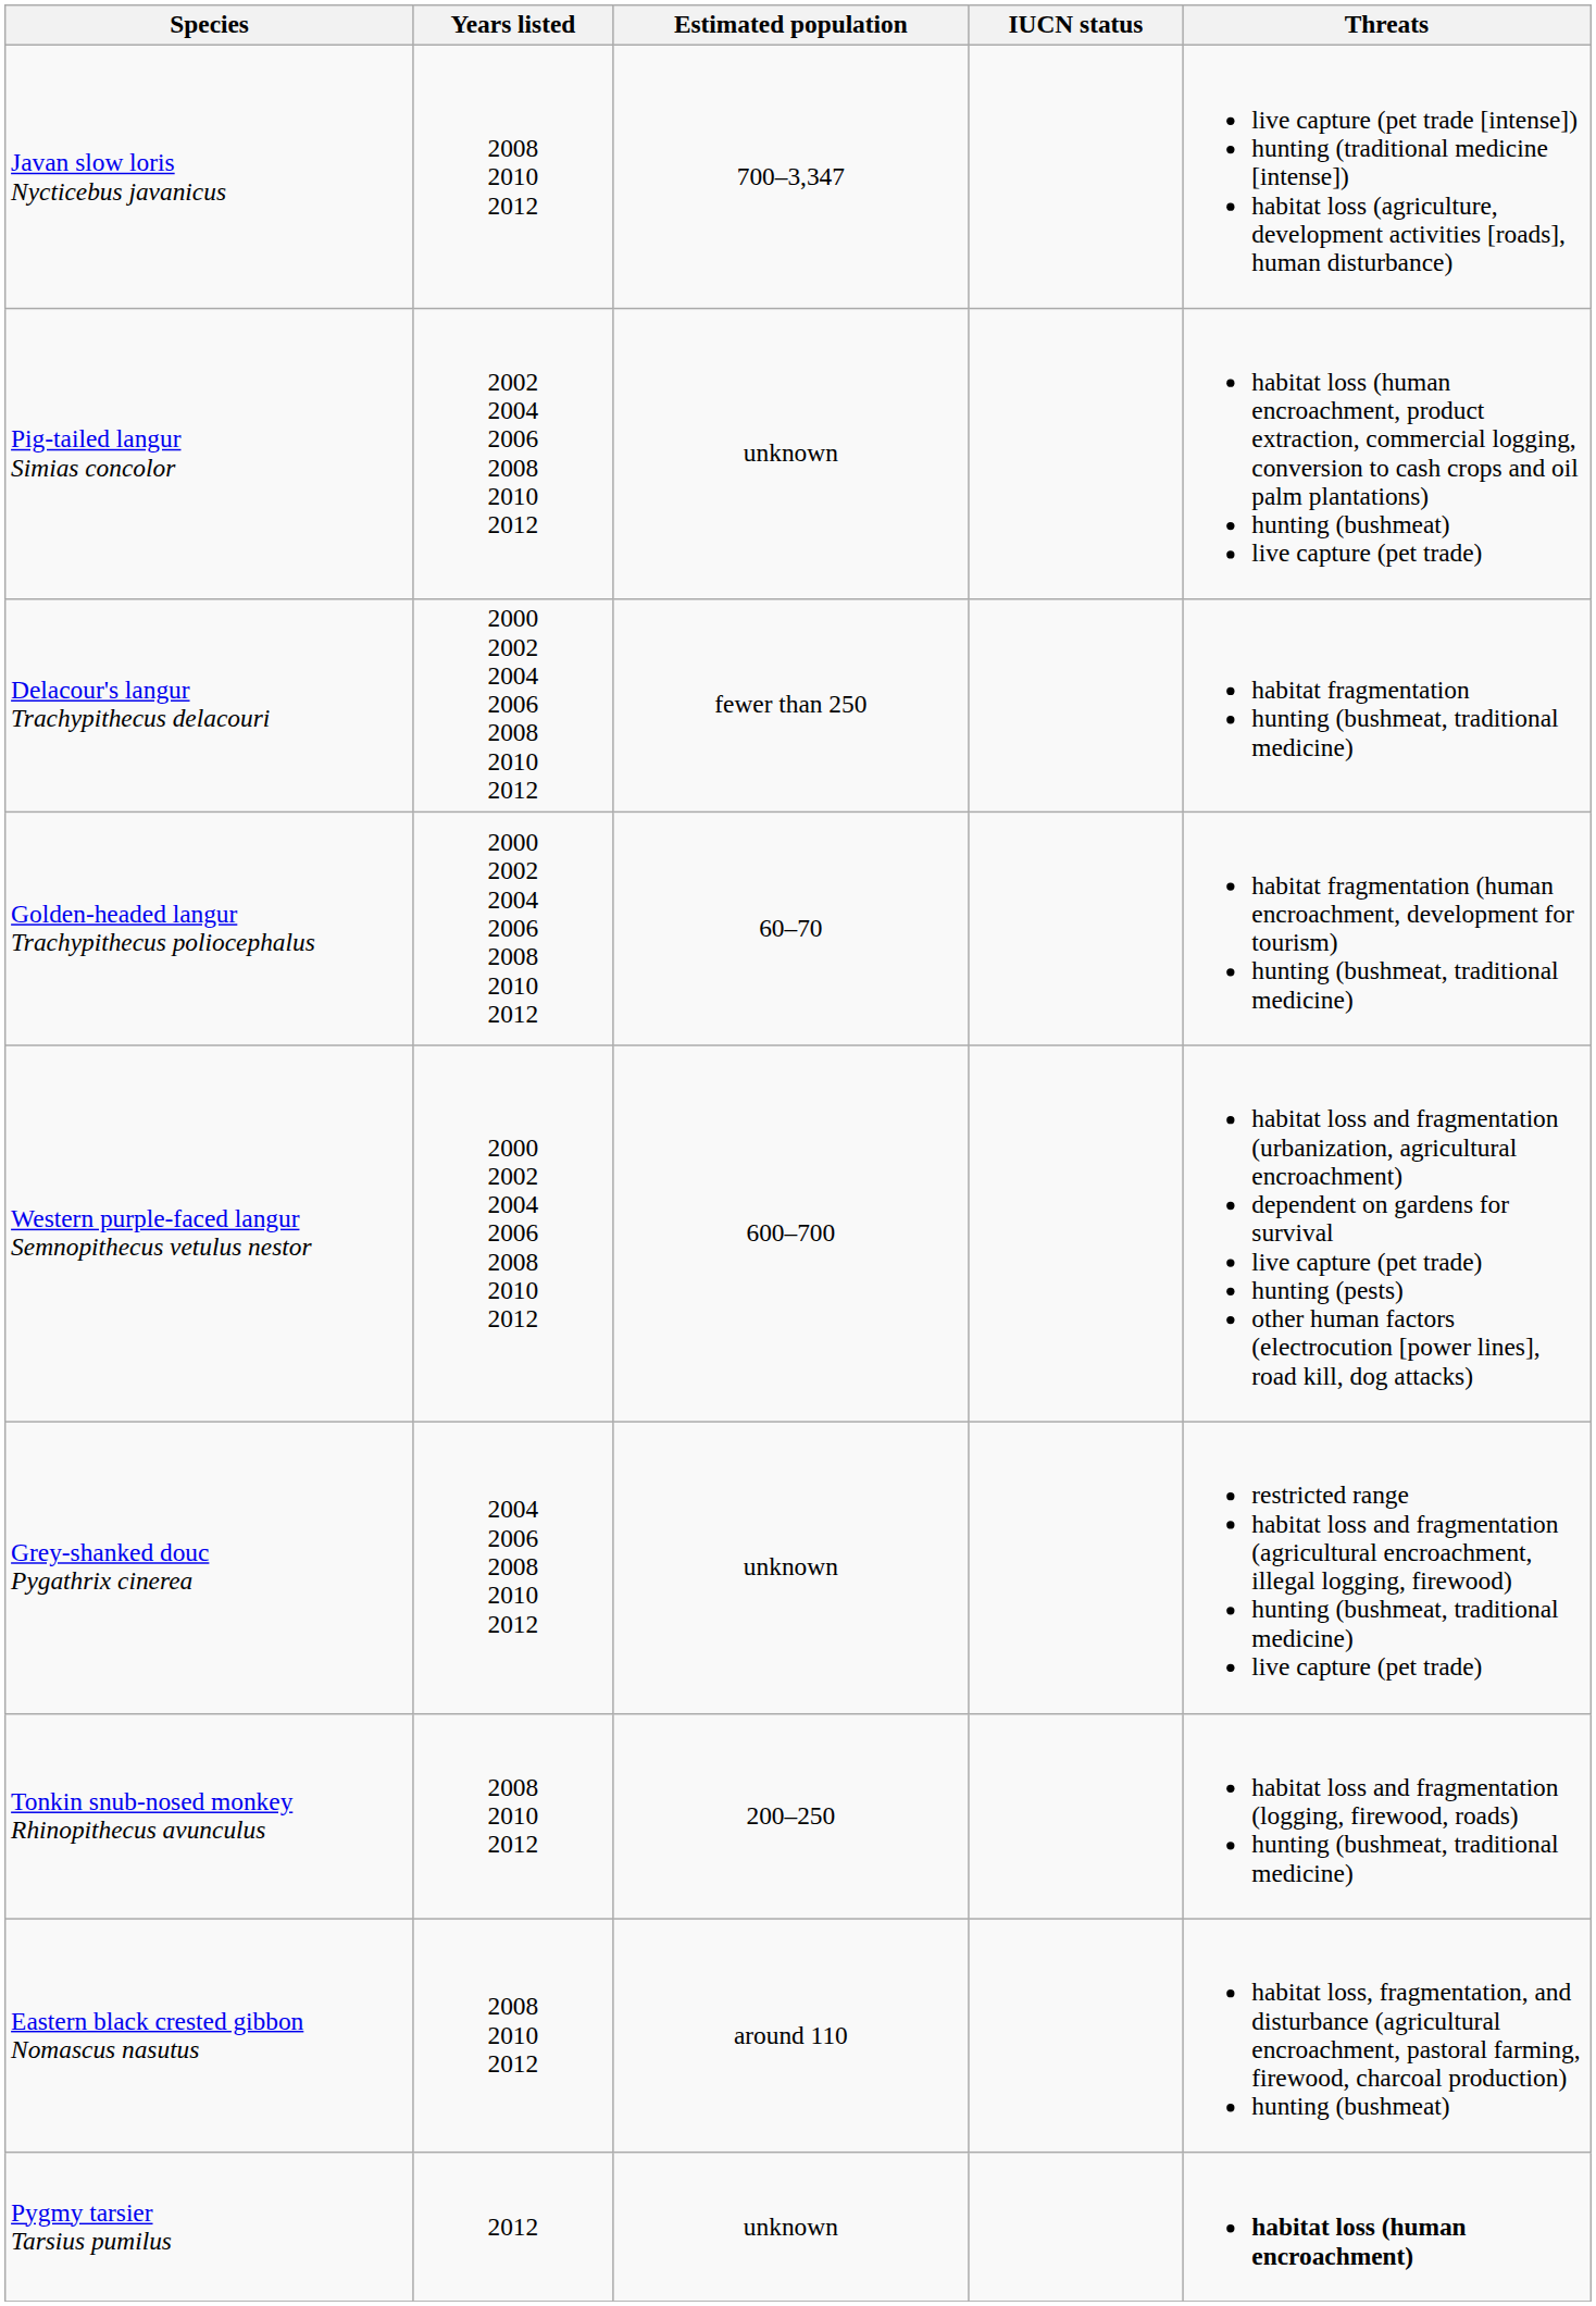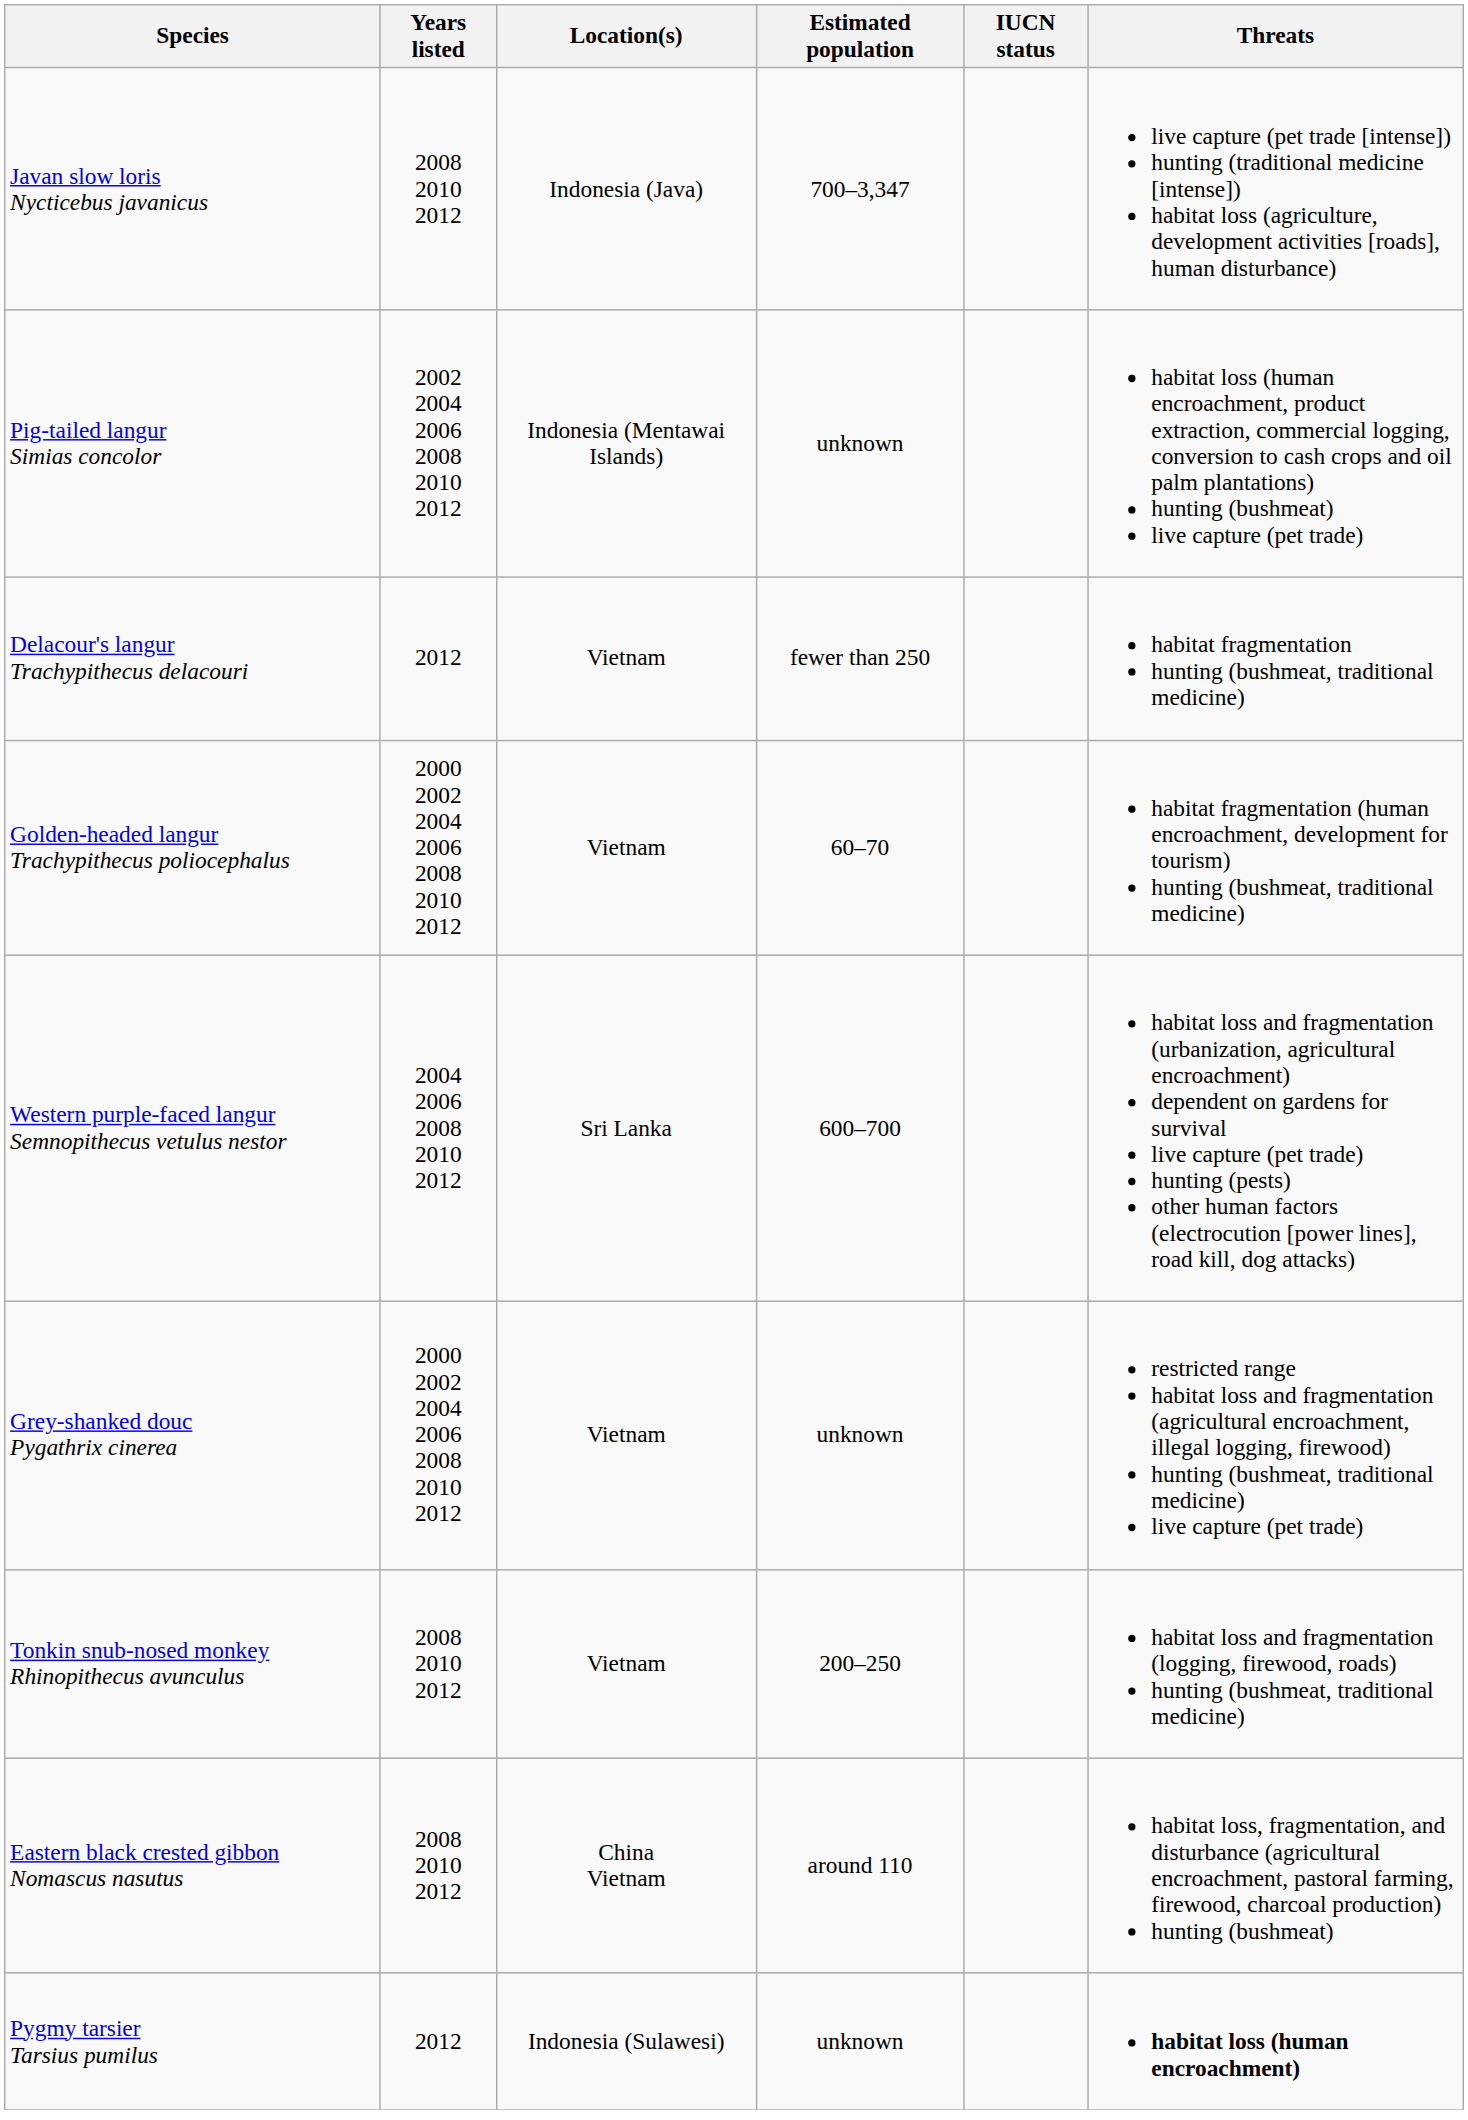+ column: Location(s) | Indonesia (Java) | Indonesia (Mentawai Islands) | Vietnam | Vietnam | Sri Lanka | Vietnam | Vietnam | China Vietnam | Indonesia (Sulawesi)
Delacour's langur Trachypithecus delacouri | Years listed: 2000 2002 2004 2006 2008 2010 2012 -> 2012
Western purple-faced langur Semnopithecus vetulus nestor | Years listed: 2000 2002 2004 2006 2008 2010 2012 -> 2004 2006 2008 2010 2012
Grey-shanked douc Pygathrix cinerea | Years listed: 2004 2006 2008 2010 2012 -> 2000 2002 2004 2006 2008 2010 2012
